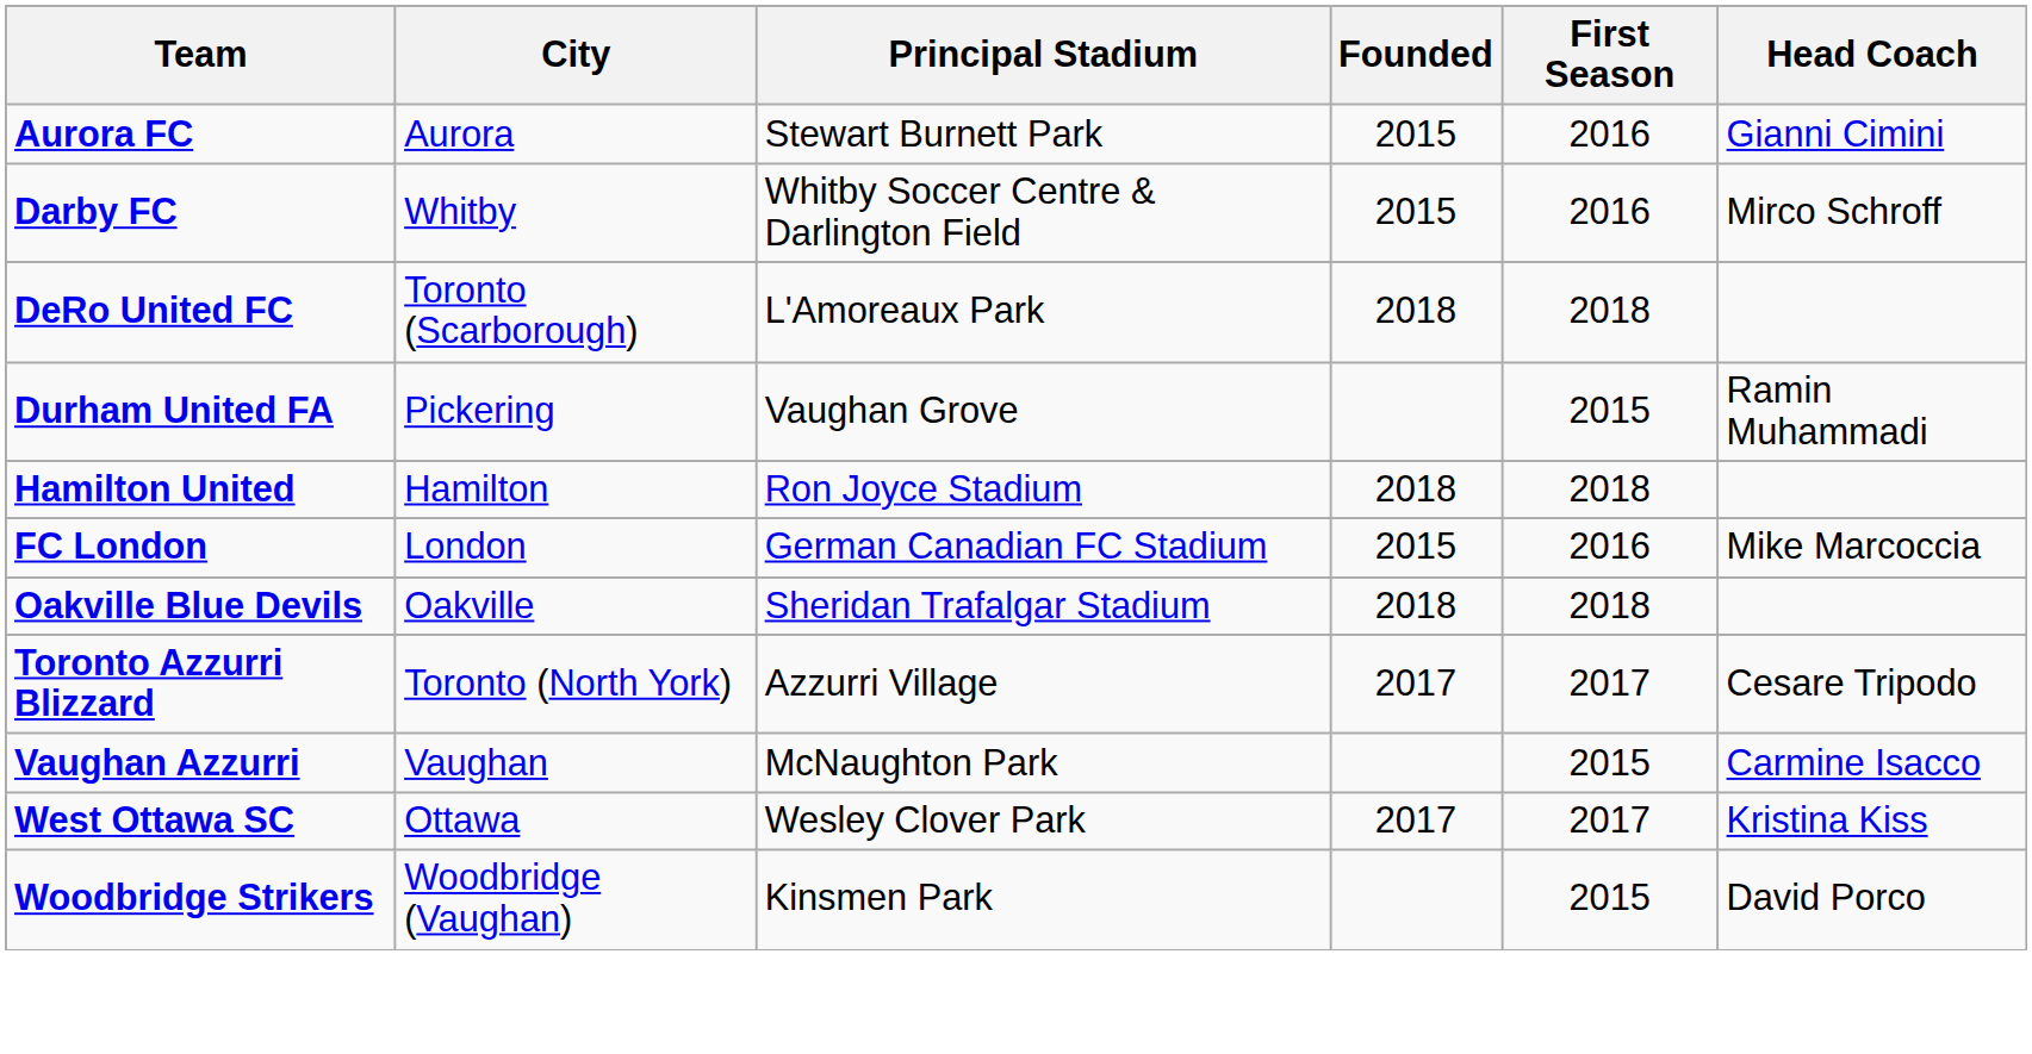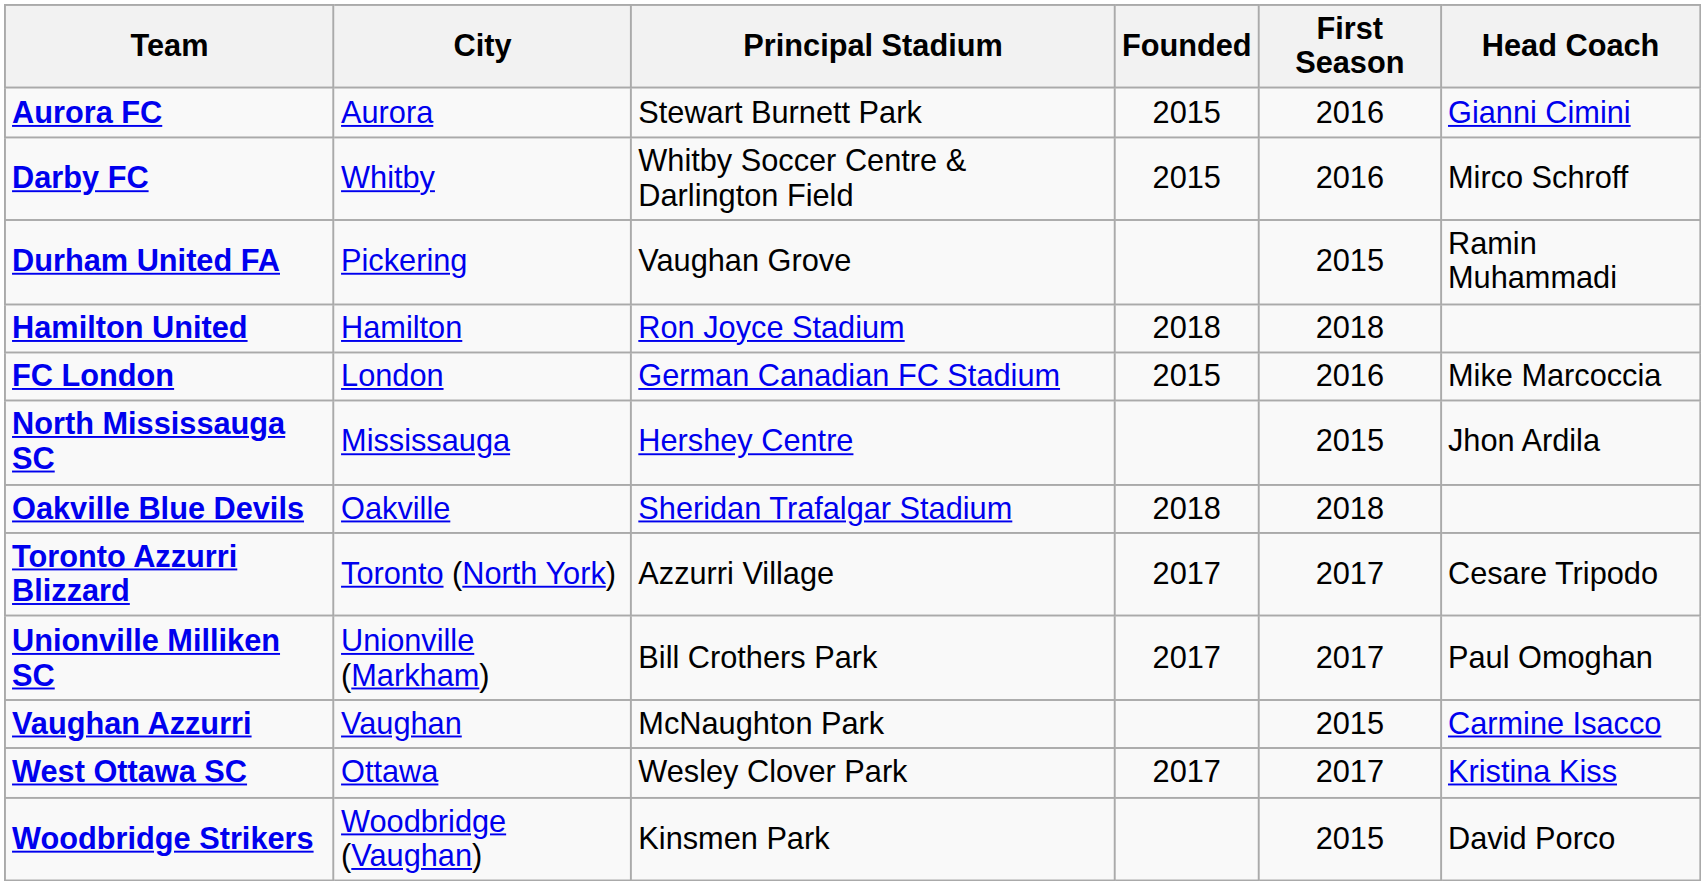- row: DeRo United FC | Toronto (Scarborough) | L'Amoreaux Park | 2018 | 2018
+ row: North Mississauga SC | Mississauga | Hershey Centre | 2015 | Jhon Ardila
+ row: Unionville Milliken SC | Unionville (Markham) | Bill Crothers Park | 2017 | 2017 | Paul Omoghan
